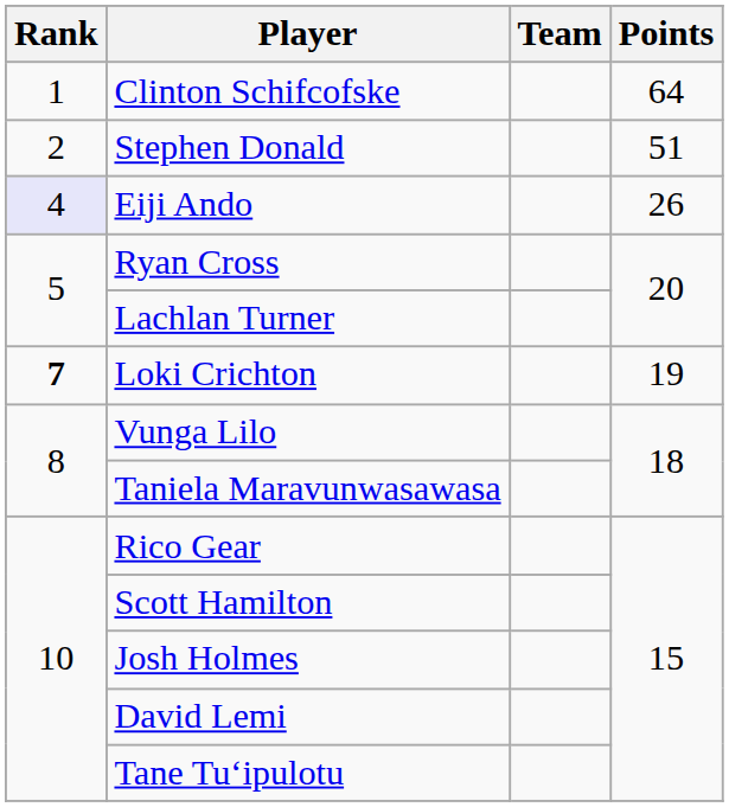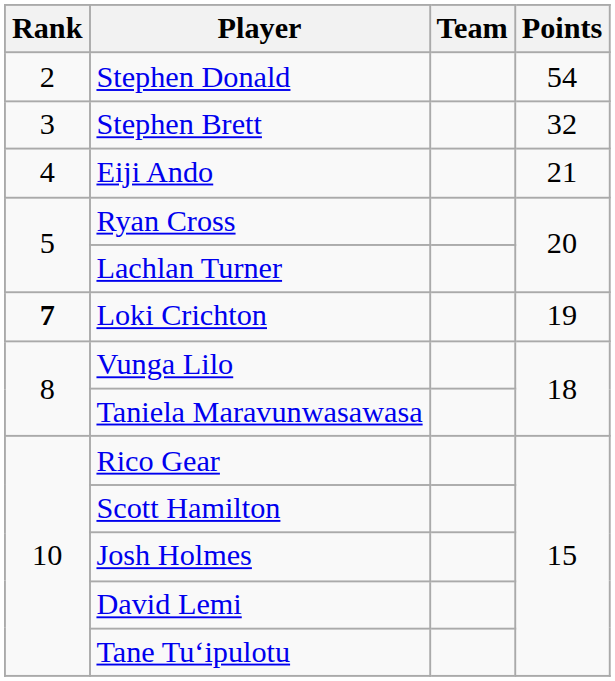- row: 1 | Clinton Schifcofske | 64
Stephen Donald | Points: 51 -> 54
+ row: 3 | Stephen Brett | 32
Eiji Ando | Rank: lavender background -> no background
Eiji Ando | Points: 26 -> 21
